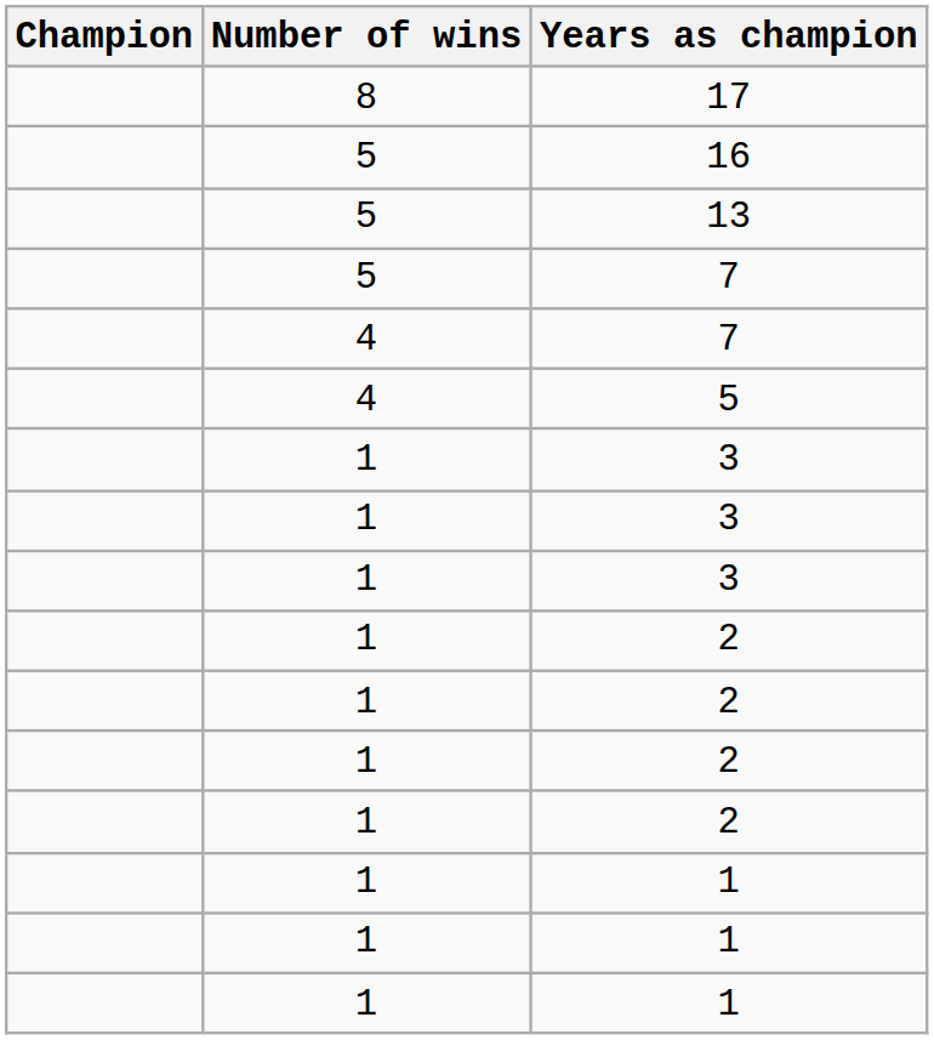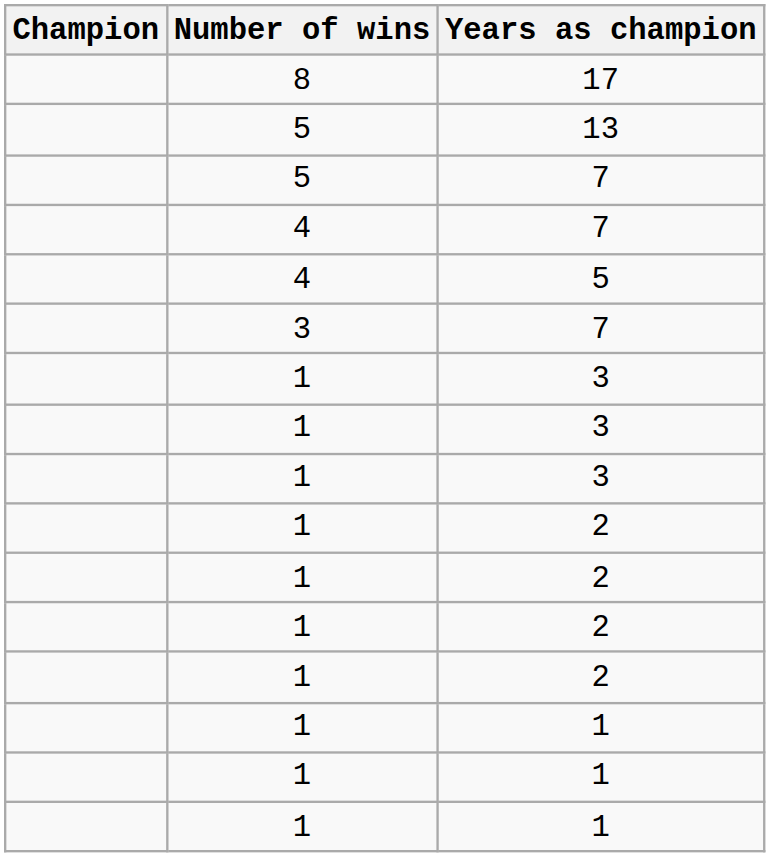- row: 5 | 16
+ row: 3 | 7
